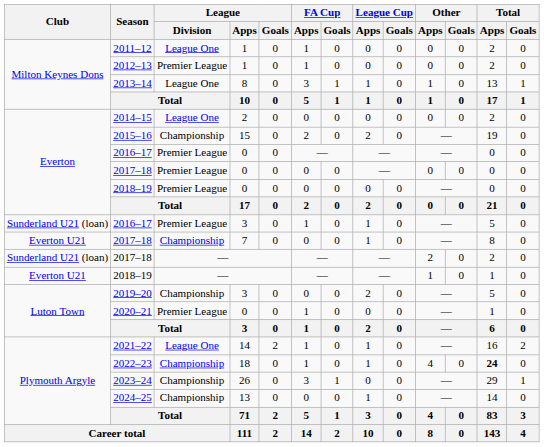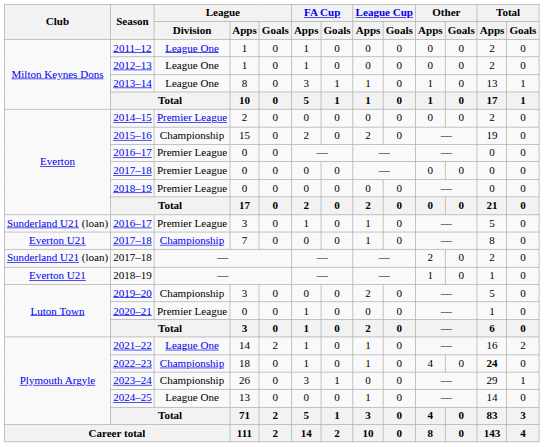2012–13 | League / Division: Premier League -> League One
2014–15 | League / Division: League One -> Premier League
2024–25 | League / Division: Championship -> League One
